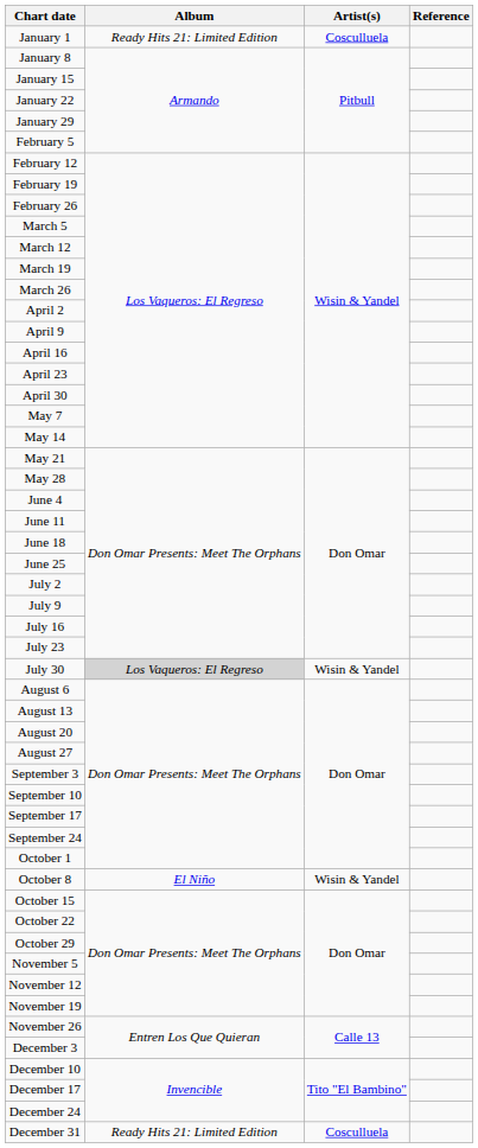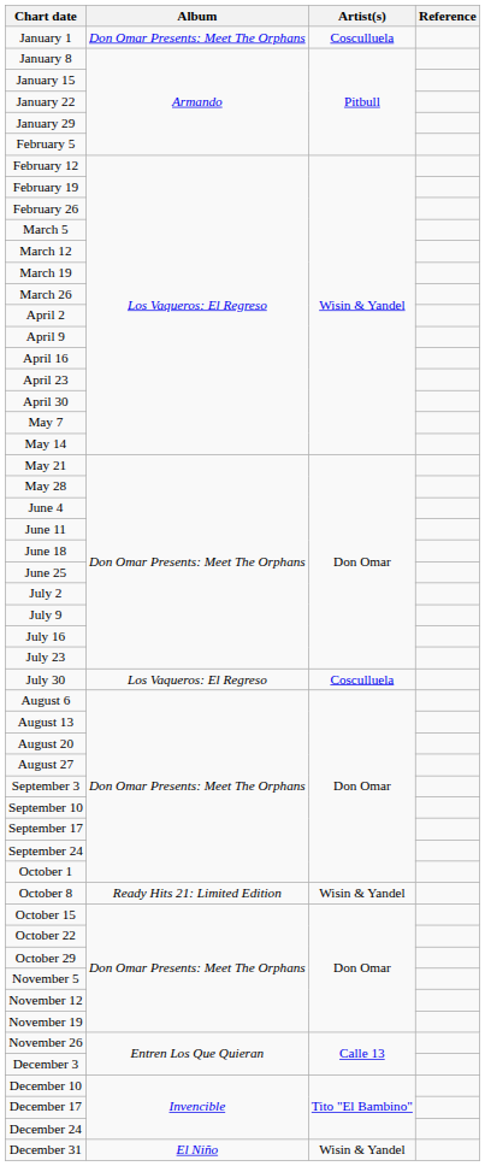January 1 | Album: Ready Hits 21: Limited Edition -> Don Omar Presents: Meet The Orphans
July 30 | Album: lightgrey background -> no background
July 30 | Artist(s): Wisin & Yandel -> Cosculluela
October 8 | Album: El Niño -> Ready Hits 21: Limited Edition
December 31 | Album: Ready Hits 21: Limited Edition -> El Niño
December 31 | Artist(s): Cosculluela -> Wisin & Yandel
